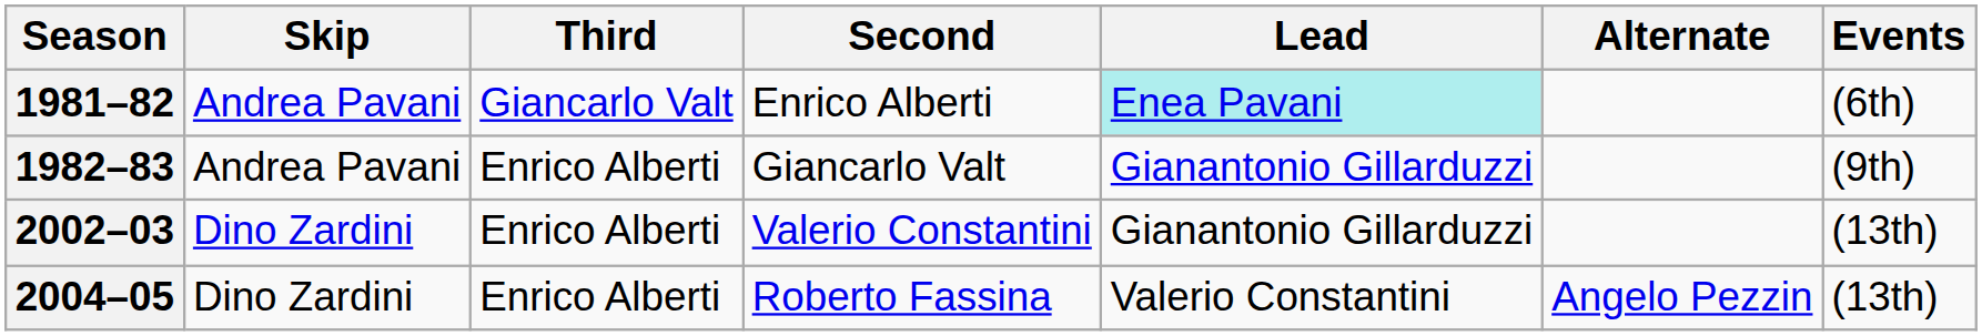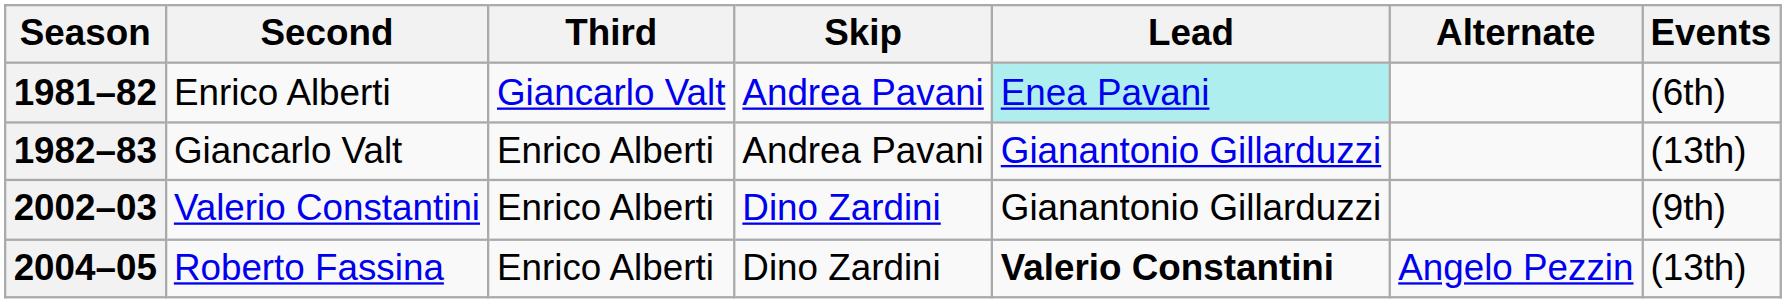columns swapped: Skip <-> Second
1982–83 | Events: (9th) -> (13th)
2002–03 | Events: (13th) -> (9th)
2004–05 | Lead: normal -> bold
